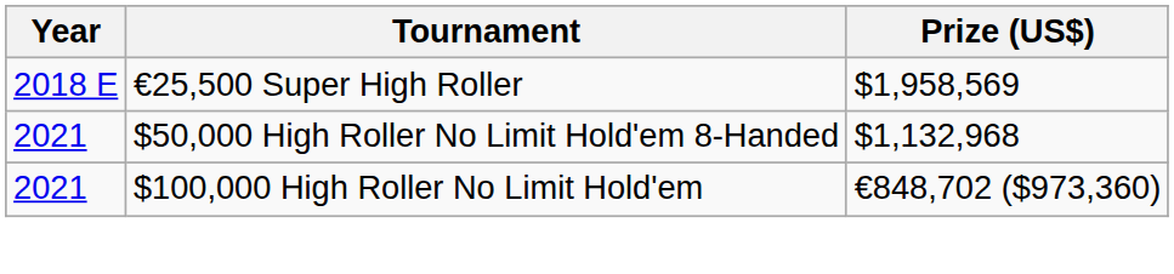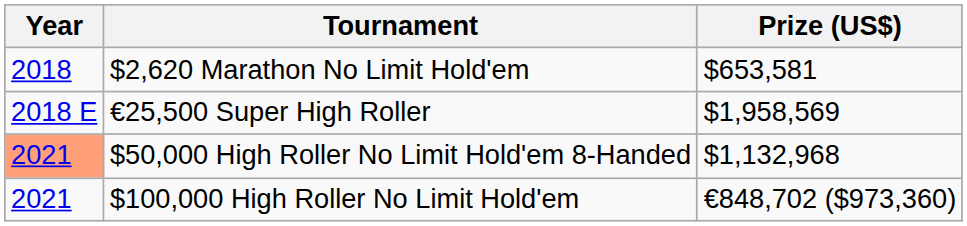+ row: 2018 | $2,620 Marathon No Limit Hold'em | $653,581
$50,000 High Roller No Limit Hold'em 8-Handed | Year: no background -> lightsalmon background
